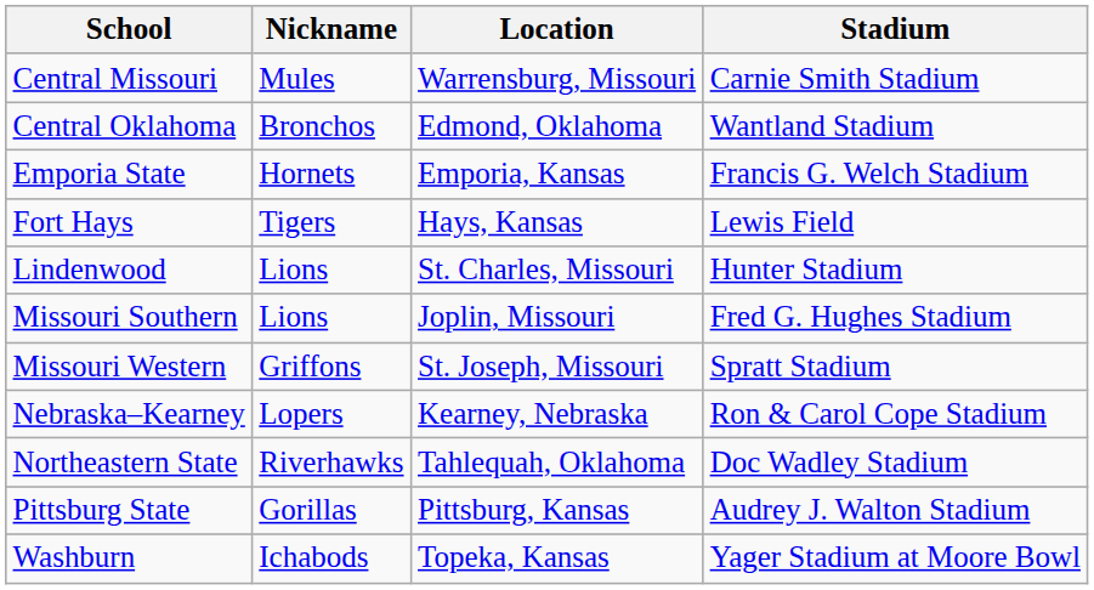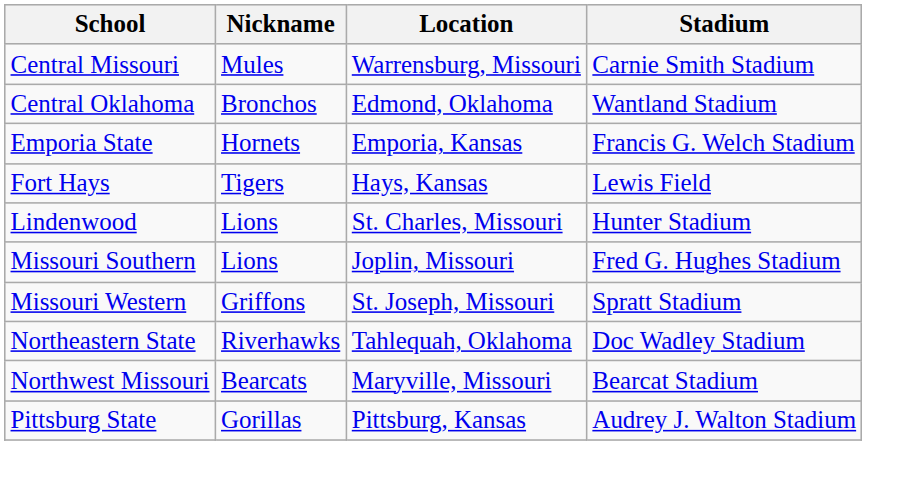- row: Nebraska–Kearney | Lopers | Kearney, Nebraska | Ron & Carol Cope Stadium
+ row: Northwest Missouri | Bearcats | Maryville, Missouri | Bearcat Stadium
- row: Washburn | Ichabods | Topeka, Kansas | Yager Stadium at Moore Bowl
